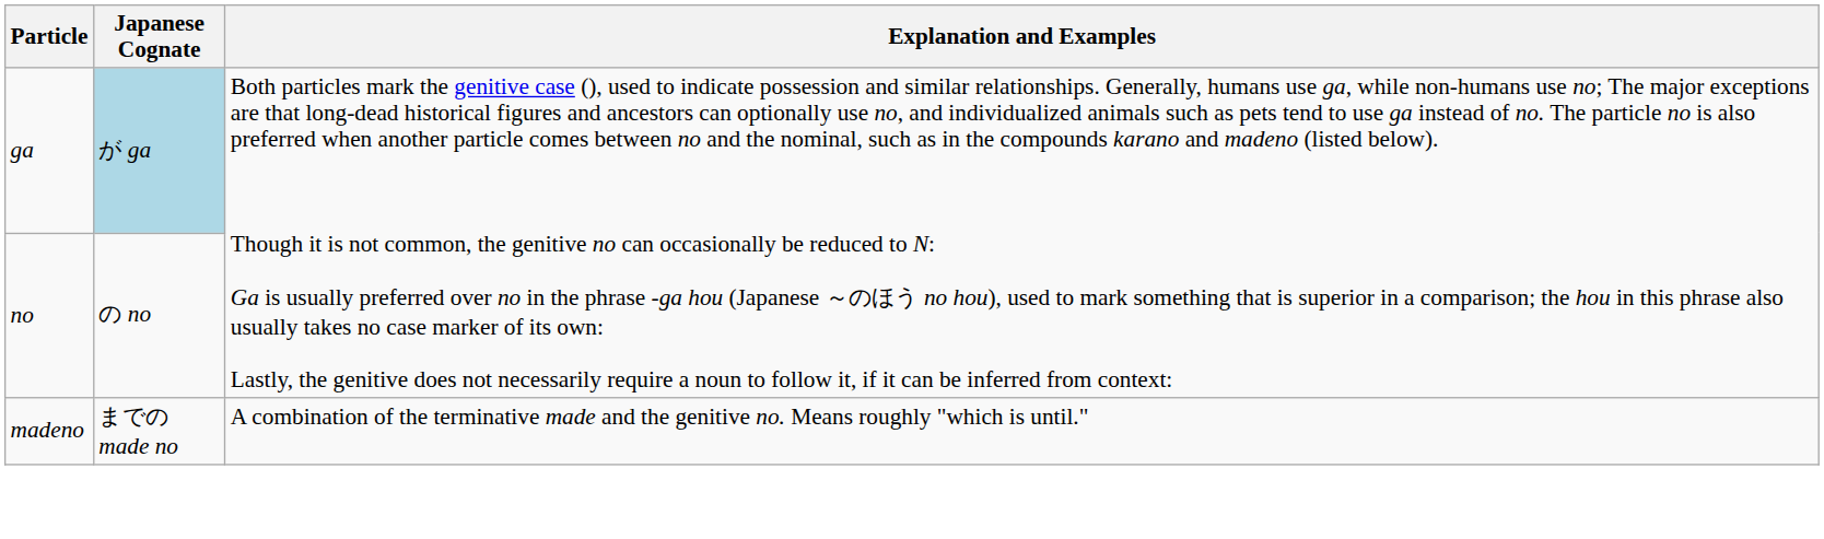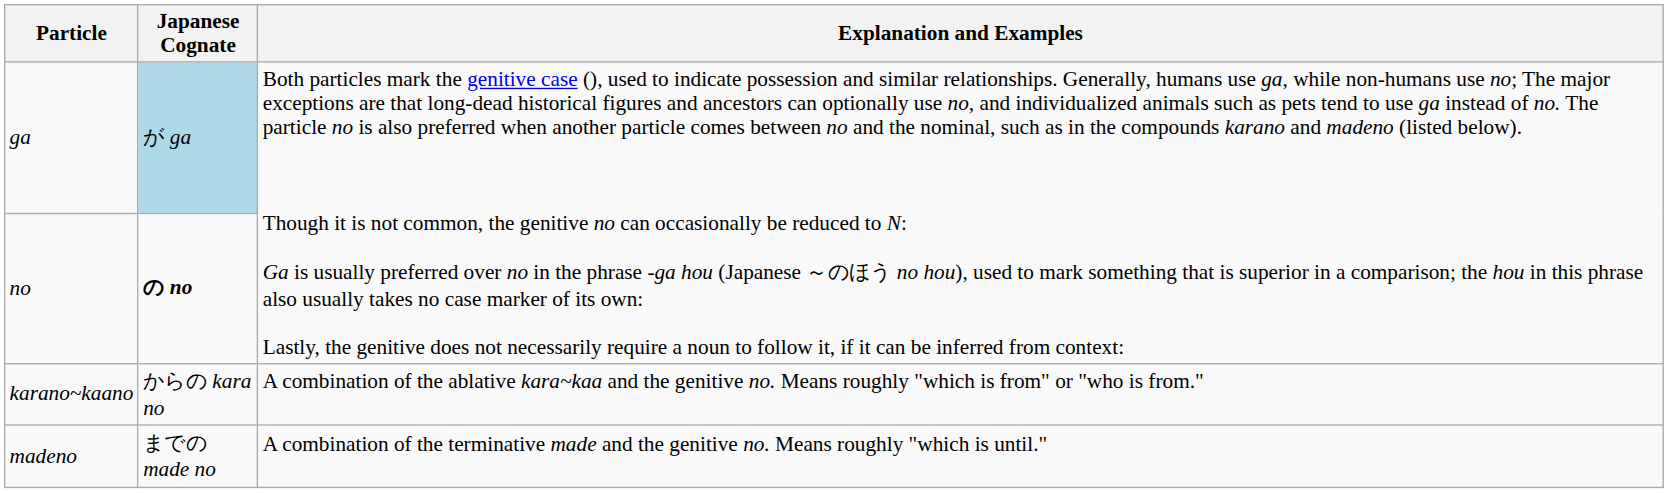no | Japanese Cognate: normal -> bold
+ row: karano~kaano | からの kara no | A combination of the ablative kara~kaa and the genitive no. Means roughly "which is from" or "who is from."
